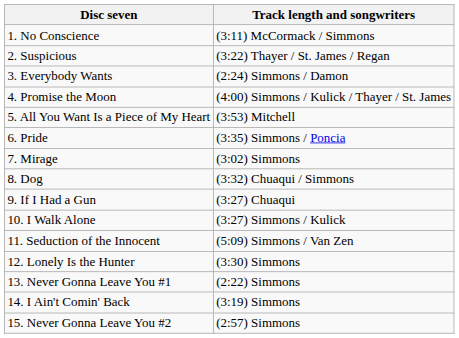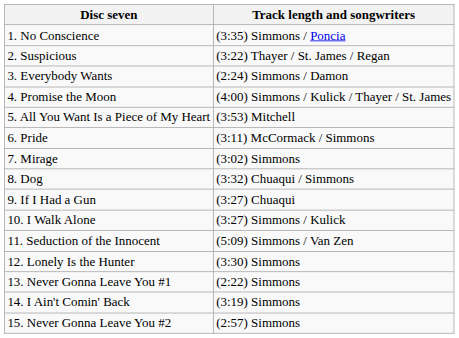1. No Conscience | Track length and songwriters: (3:11) McCormack / Simmons -> (3:35) Simmons / Poncia
6. Pride | Track length and songwriters: (3:35) Simmons / Poncia -> (3:11) McCormack / Simmons
